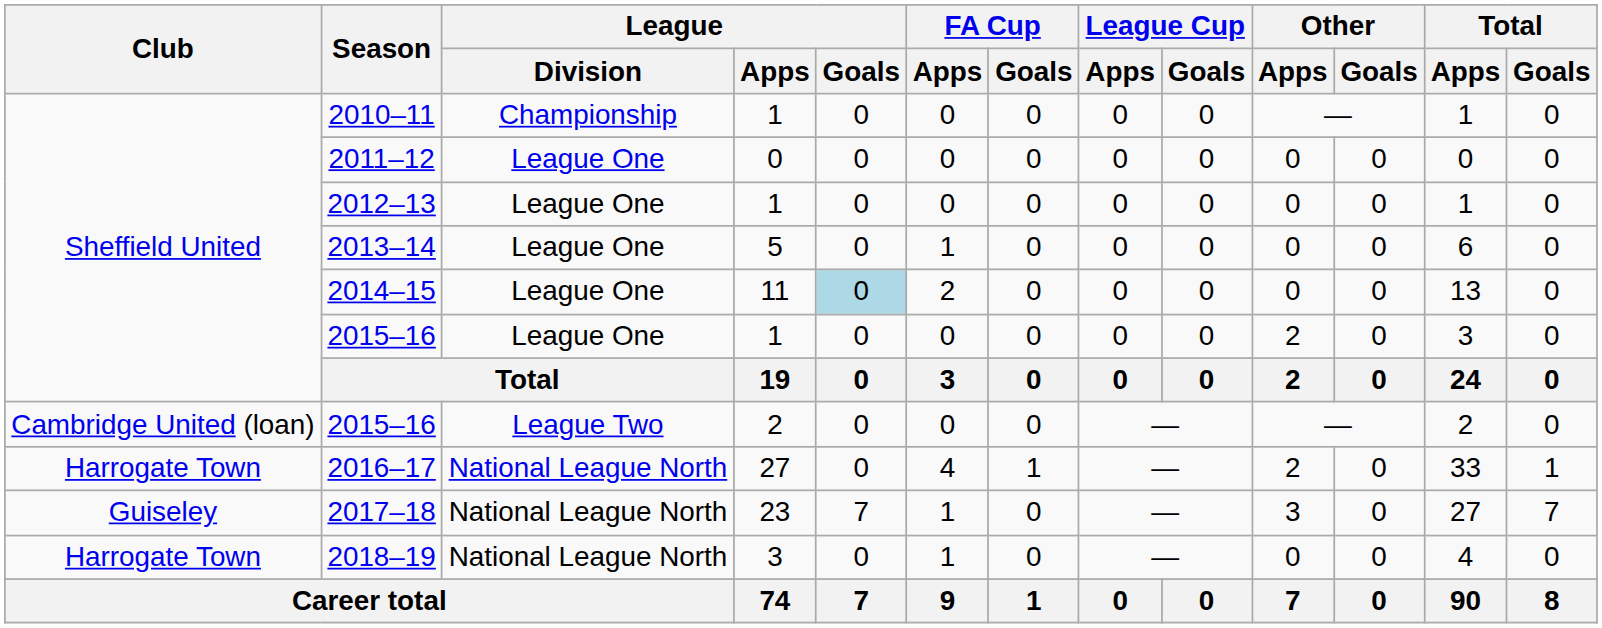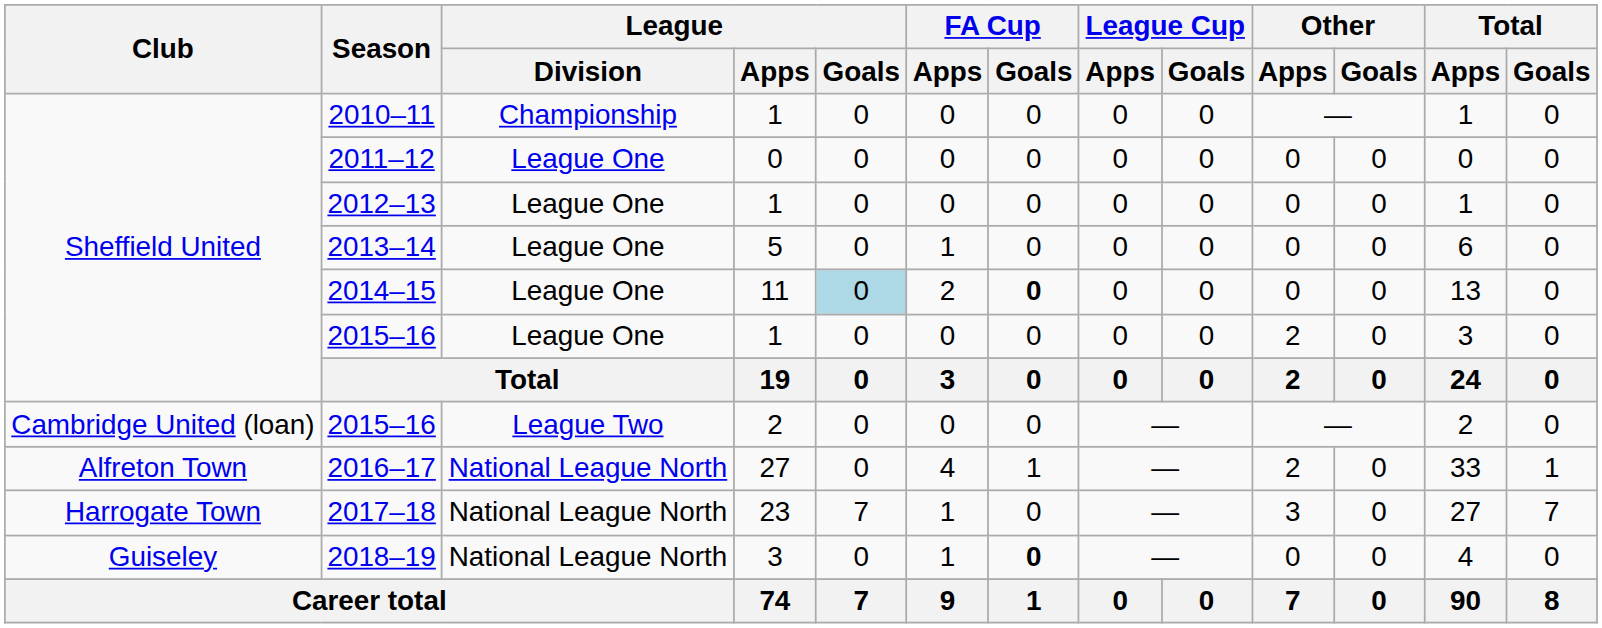2014–15 | FA Cup / Goals: normal -> bold
2016–17 | Club: Harrogate Town -> Alfreton Town
2017–18 | Club: Guiseley -> Harrogate Town
2018–19 | Club: Harrogate Town -> Guiseley
2018–19 | FA Cup / Goals: normal -> bold
